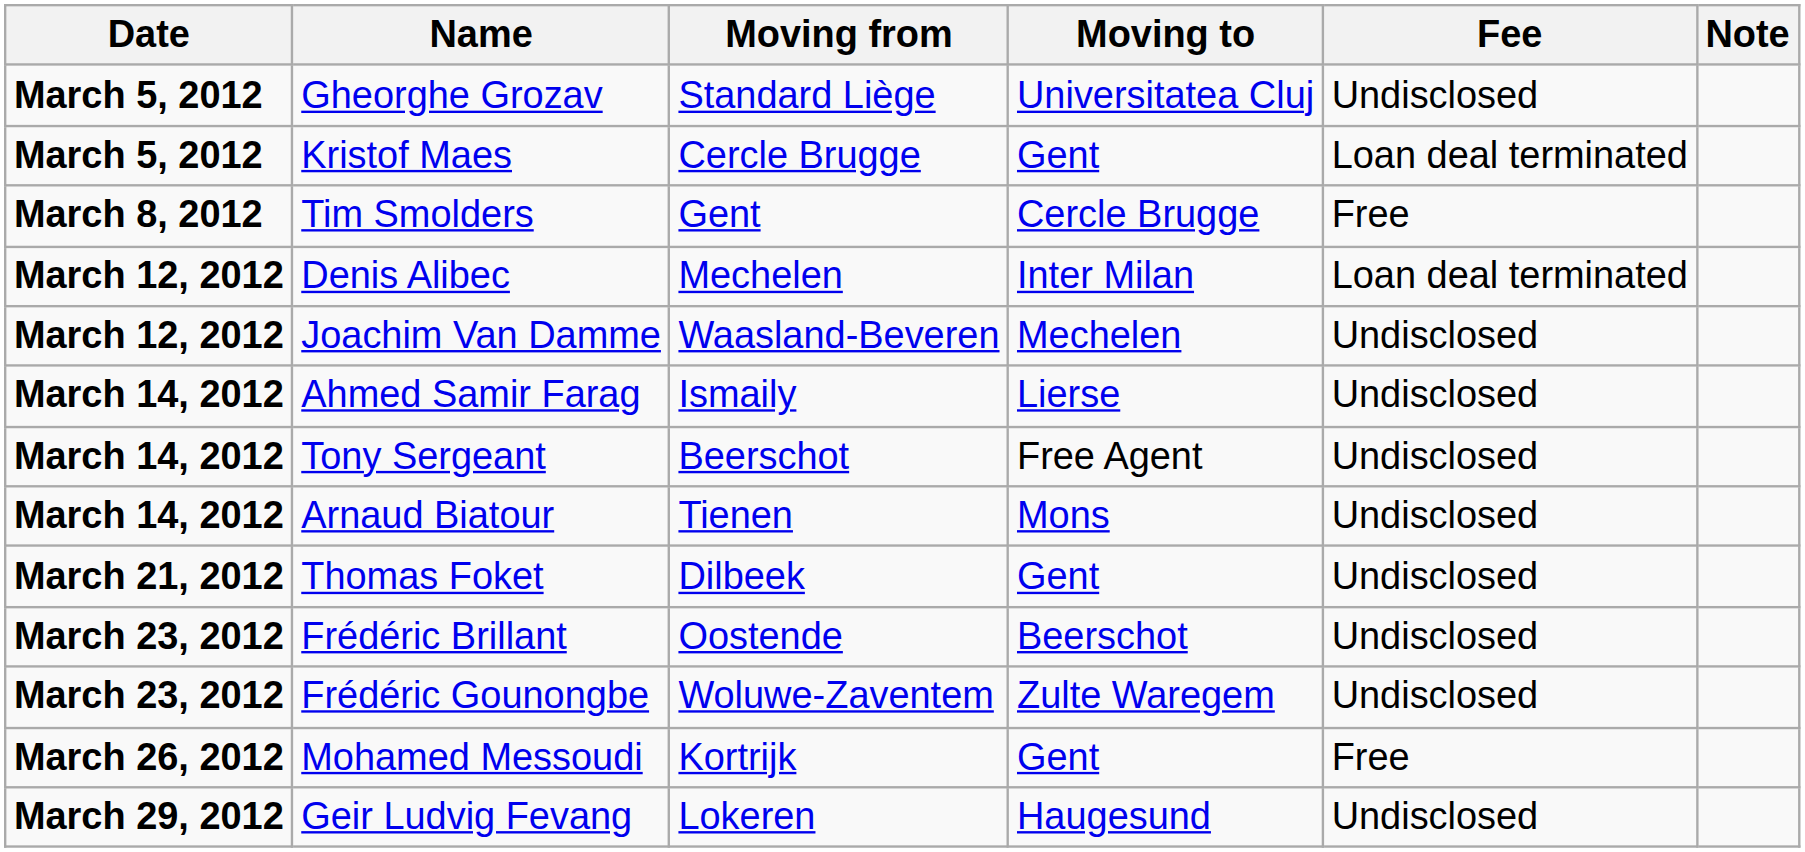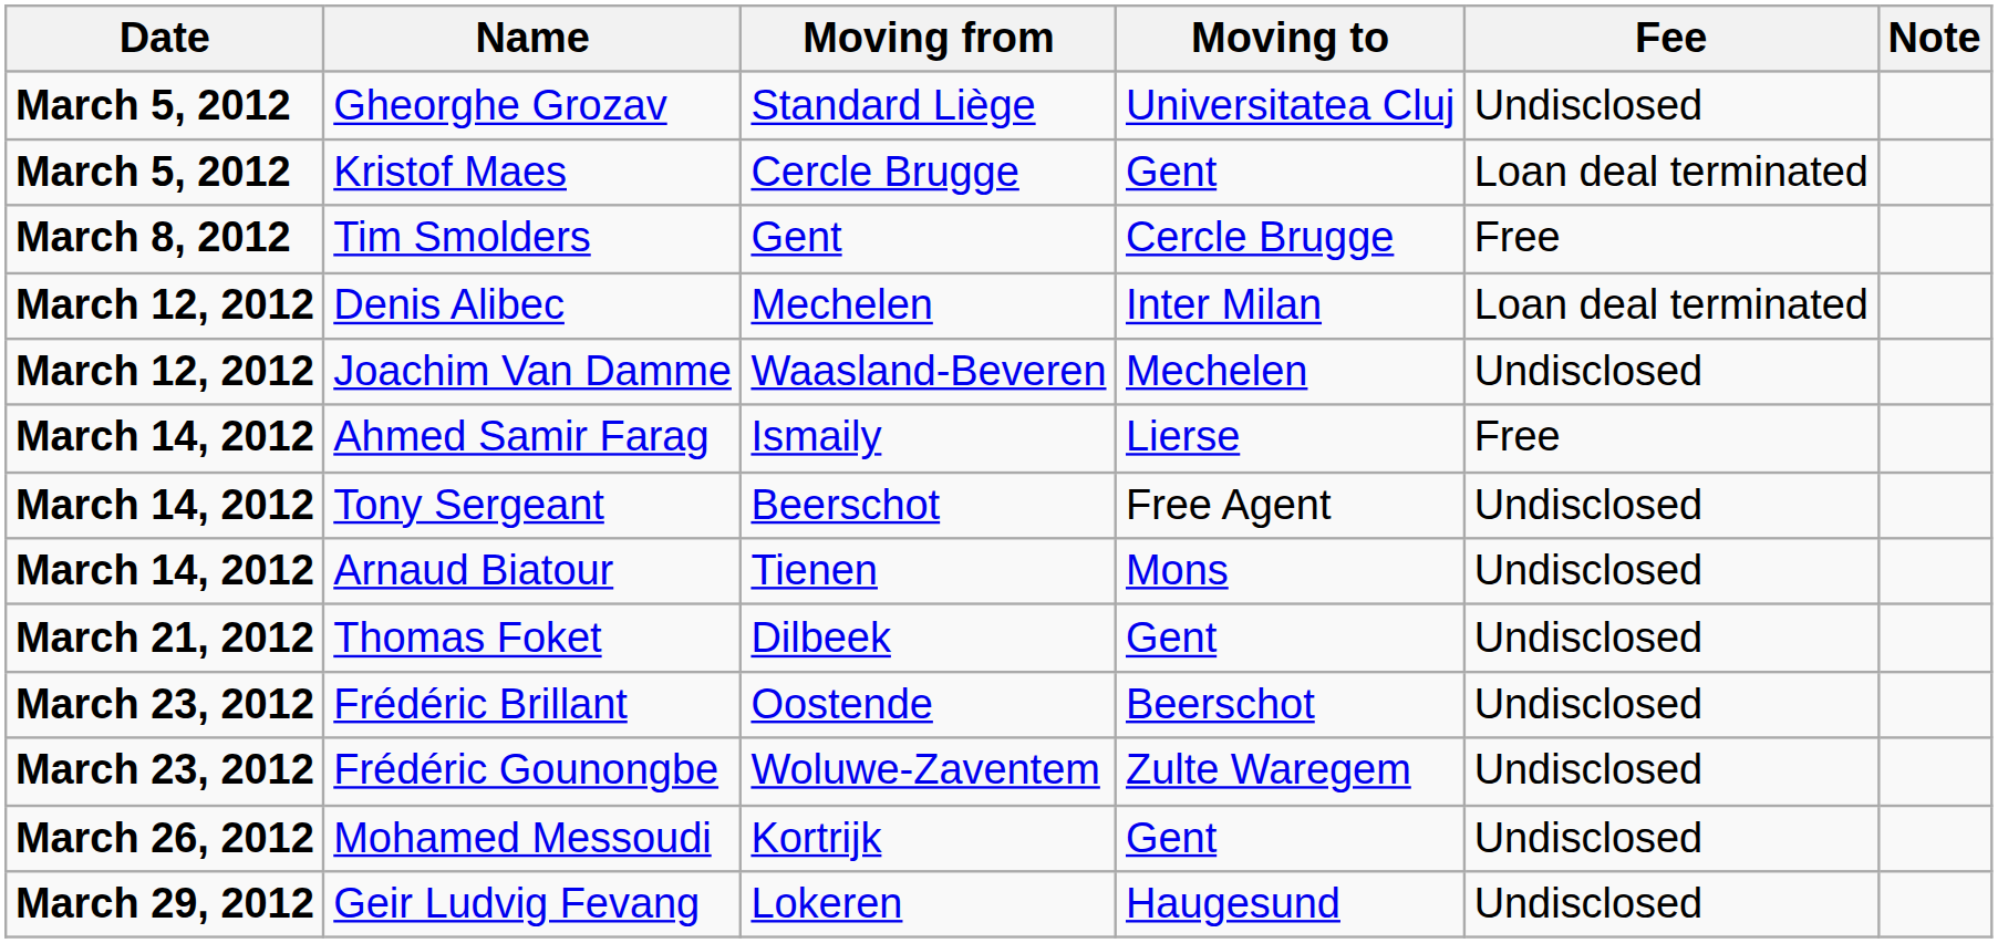Ahmed Samir Farag | Fee: Undisclosed -> Free
Mohamed Messoudi | Fee: Free -> Undisclosed
